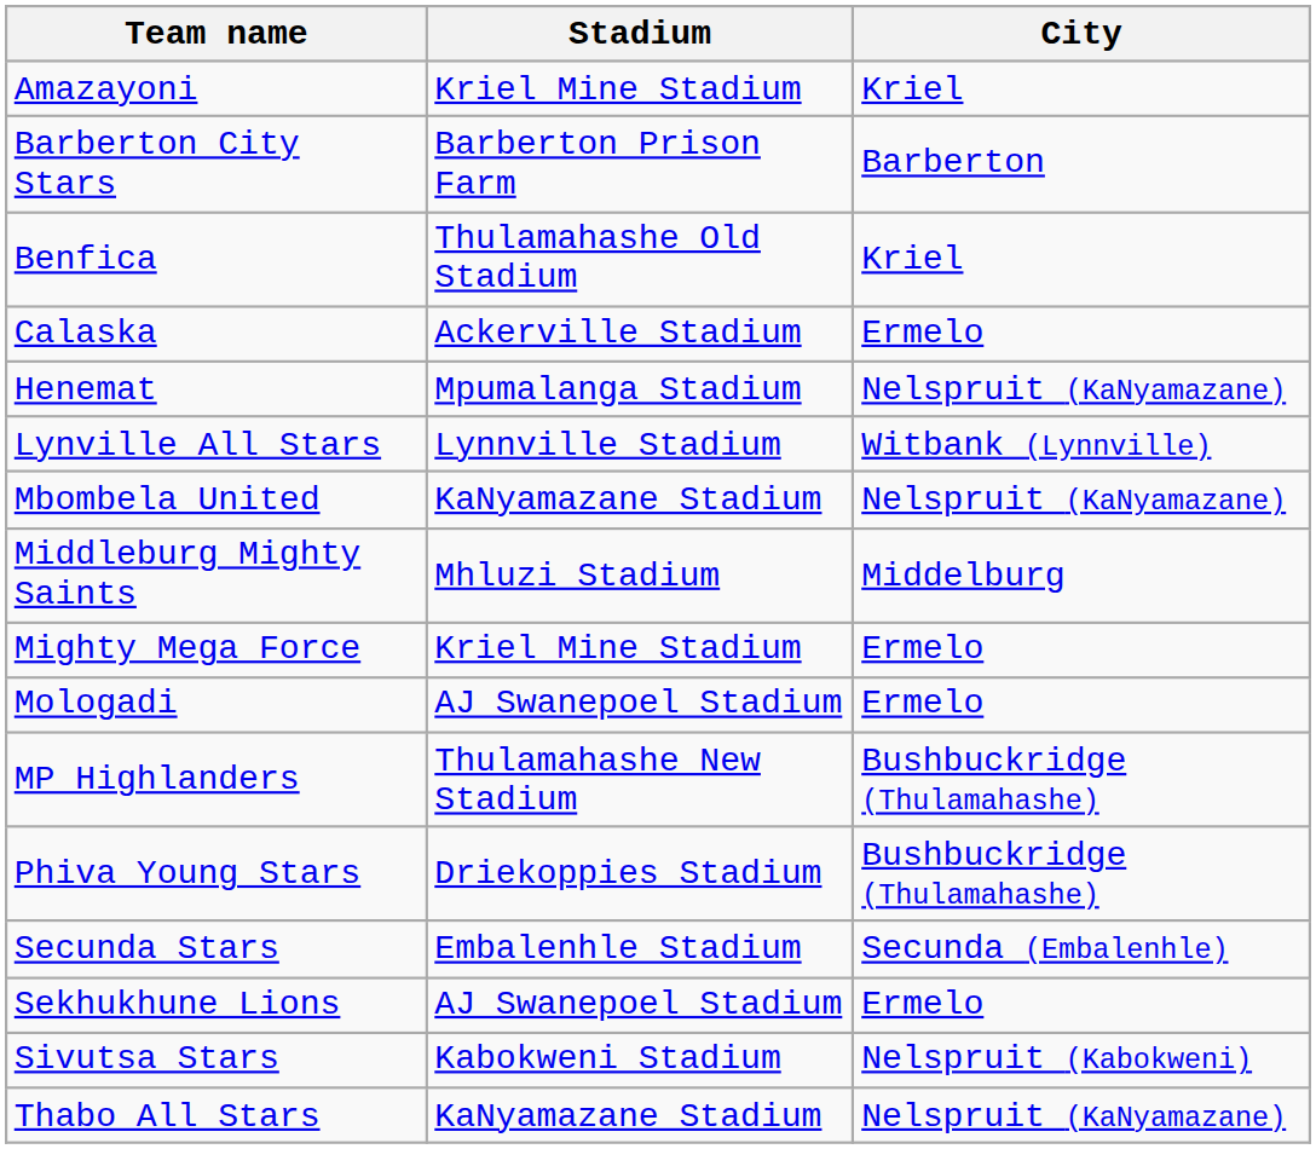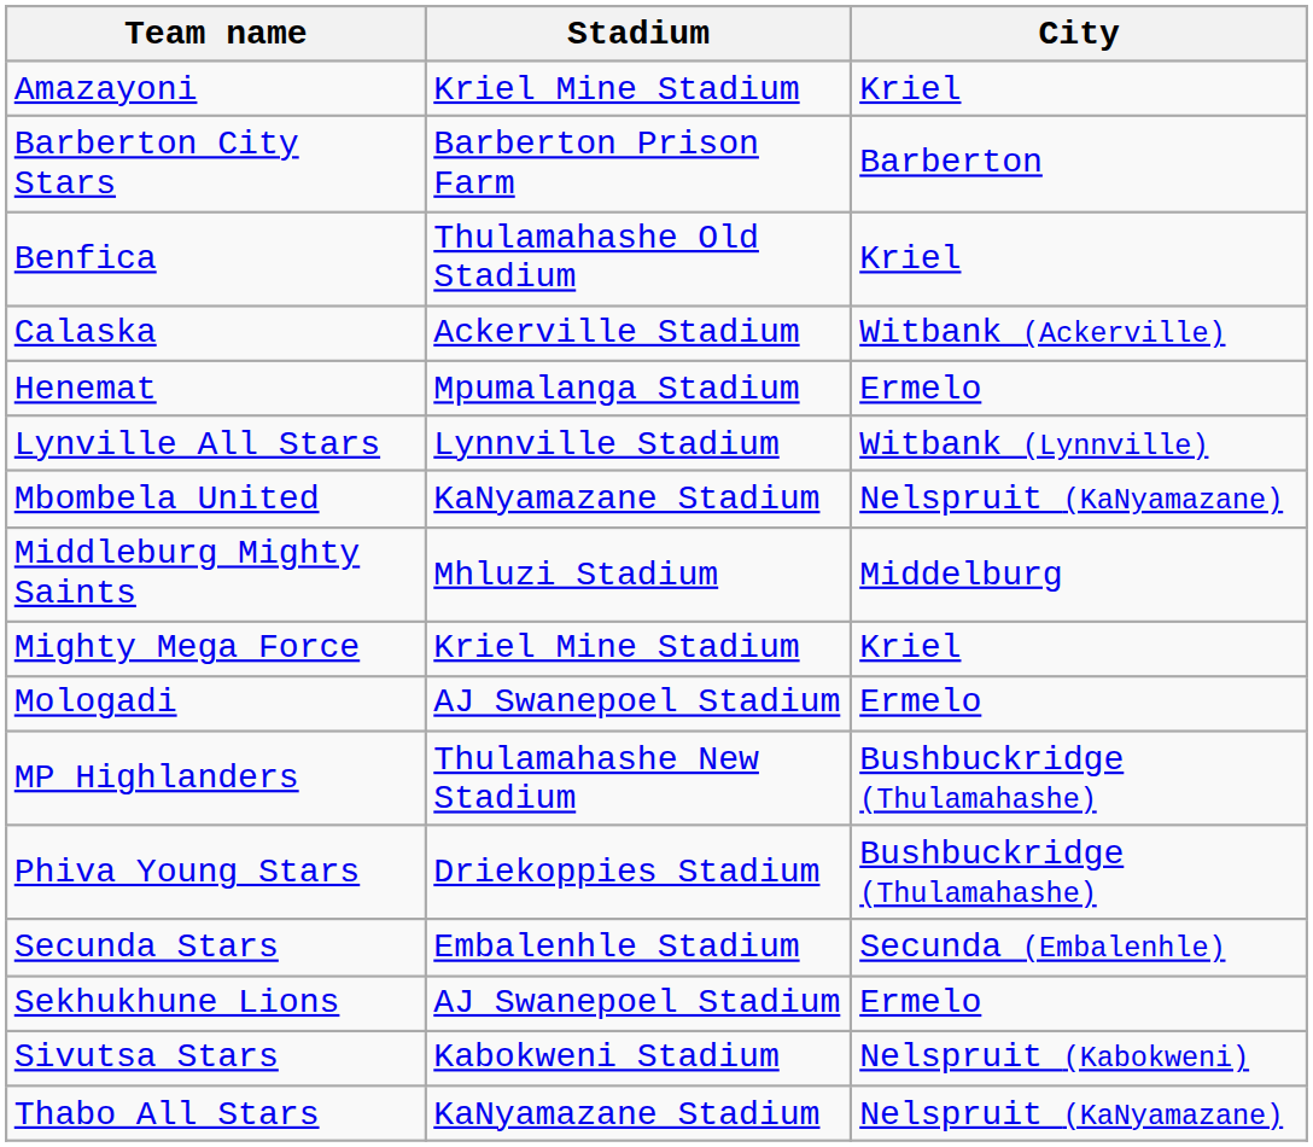Calaska | City: Ermelo -> Witbank (Ackerville)
Henemat | City: Nelspruit (KaNyamazane) -> Ermelo
Mighty Mega Force | City: Ermelo -> Kriel
